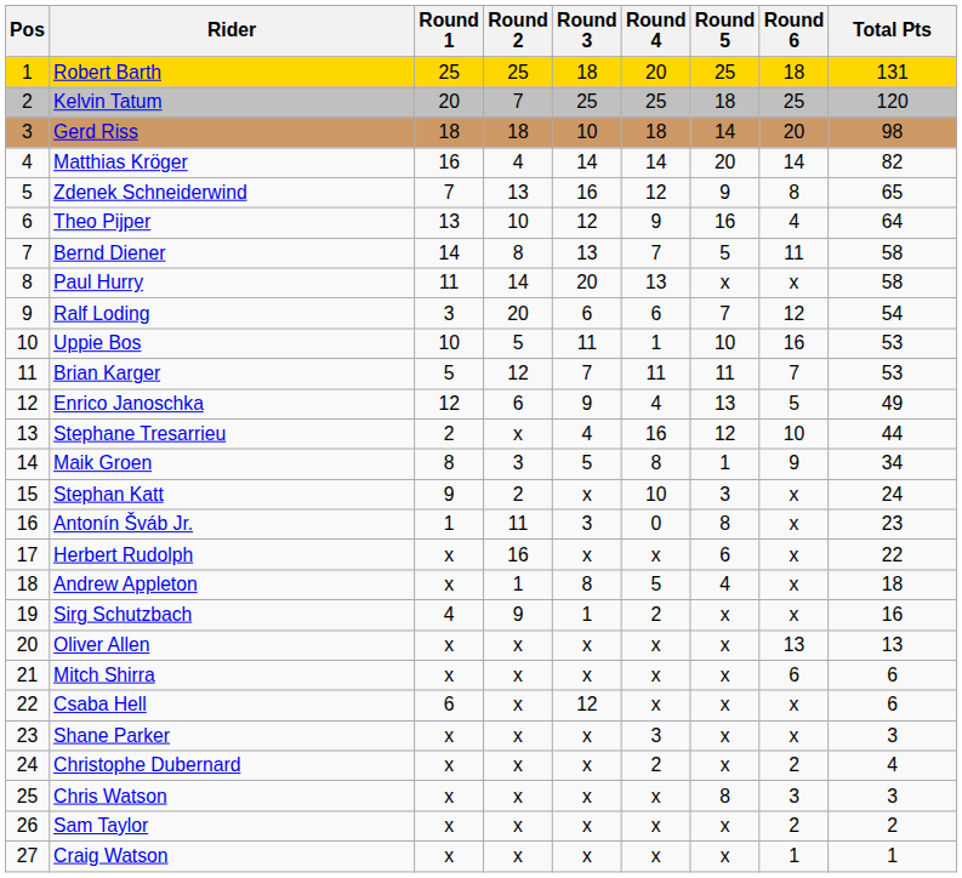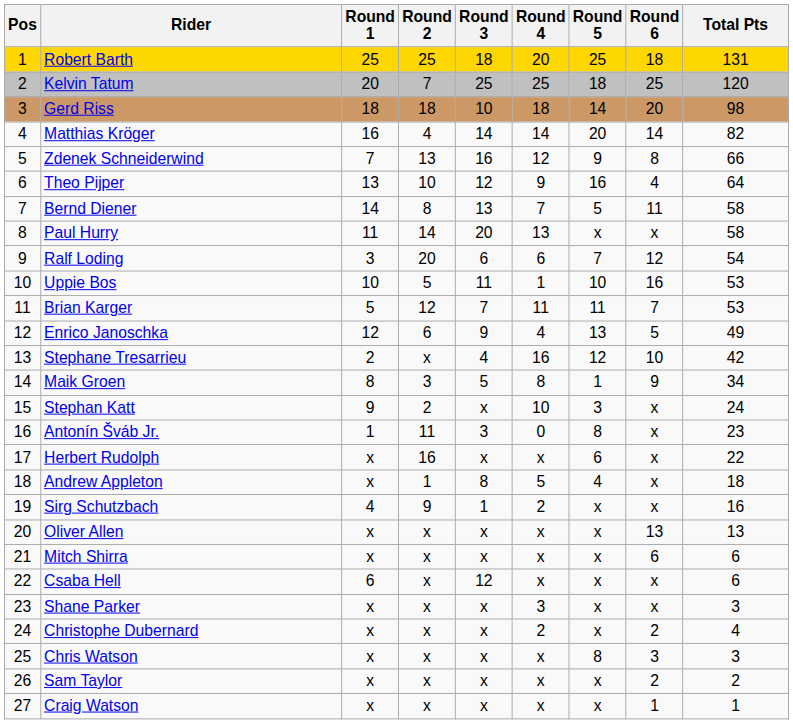Zdenek Schneiderwind | Total Pts: 65 -> 66
Stephane Tresarrieu | Total Pts: 44 -> 42
